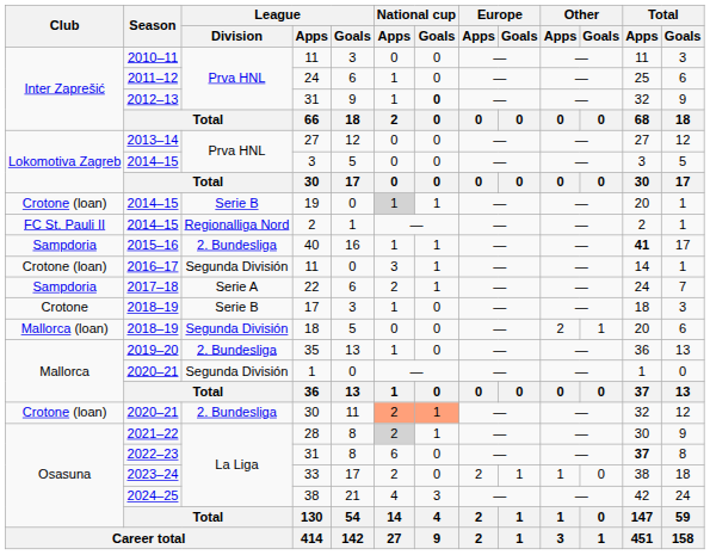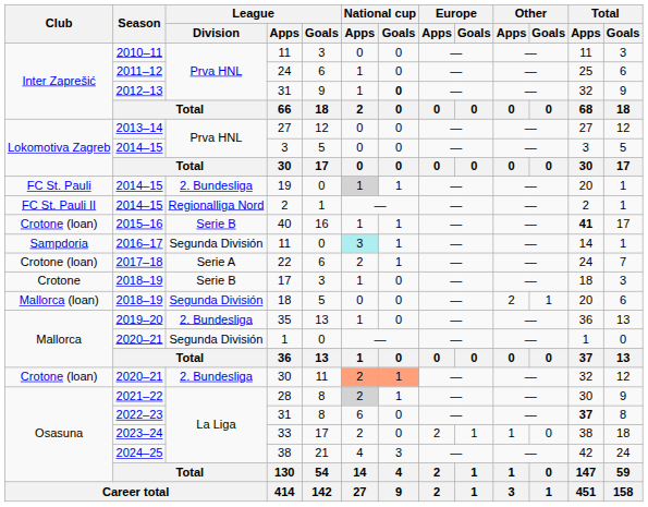19 | Club: Crotone (loan) -> FC St. Pauli
19 | League / Division: Serie B -> 2. Bundesliga
40 | Club: Sampdoria -> Crotone (loan)
40 | League / Division: 2. Bundesliga -> Serie B
2016–17 / 11 | Club: Crotone (loan) -> Sampdoria
2016–17 / 11 | National cup / Apps: no background -> paleturquoise background
22 | Club: Sampdoria -> Crotone (loan)
